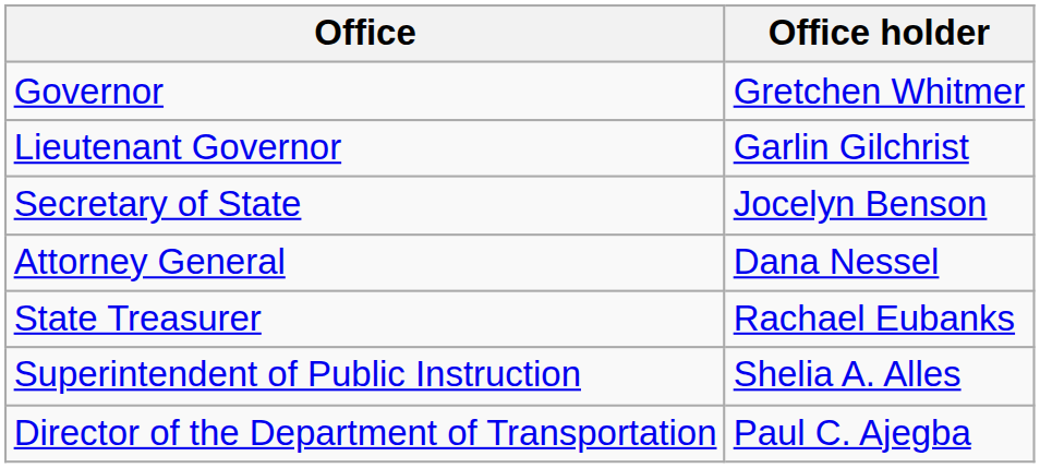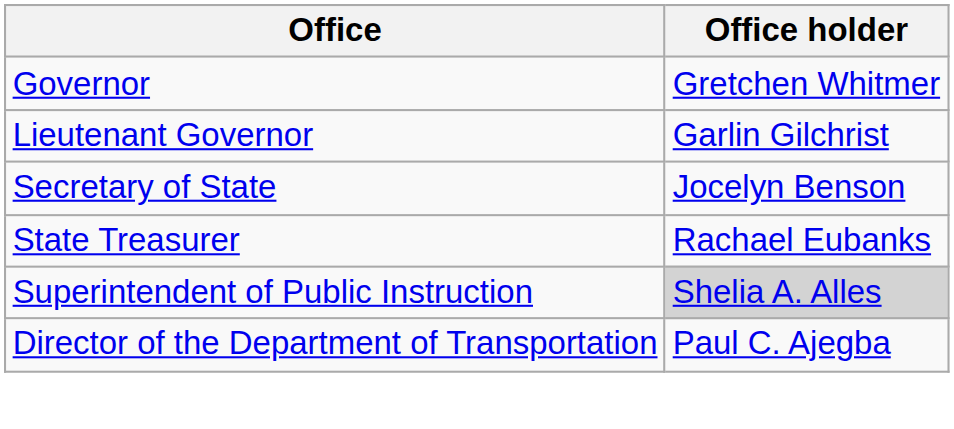- row: Attorney General | Dana Nessel
Superintendent of Public Instruction | Office holder: no background -> lightgrey background
